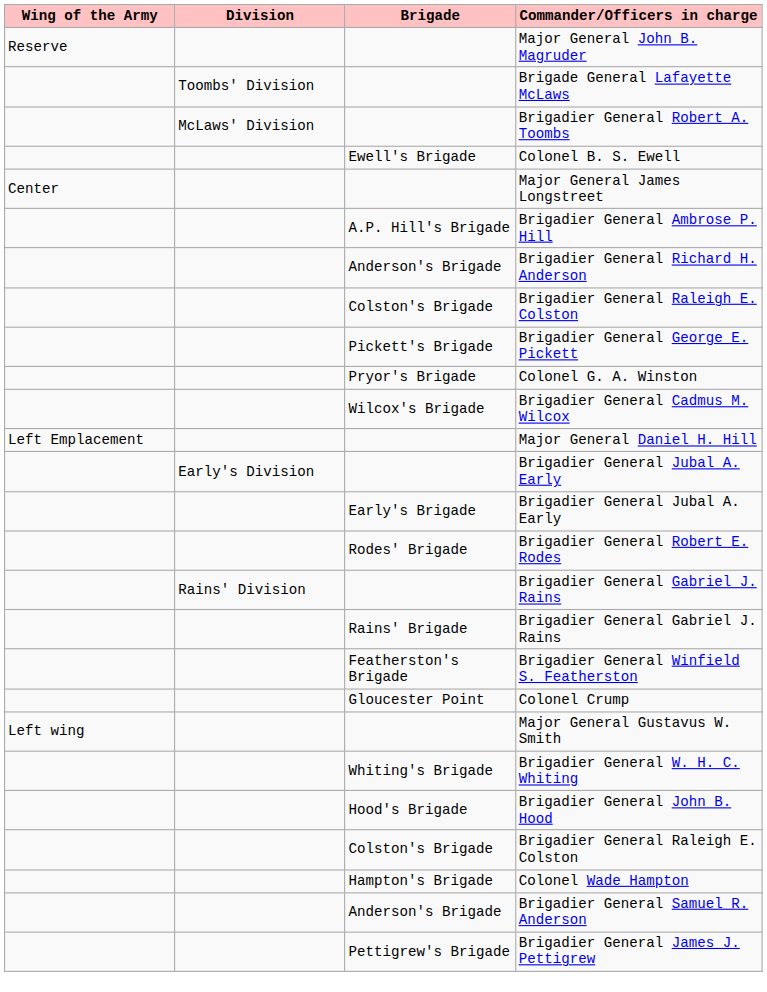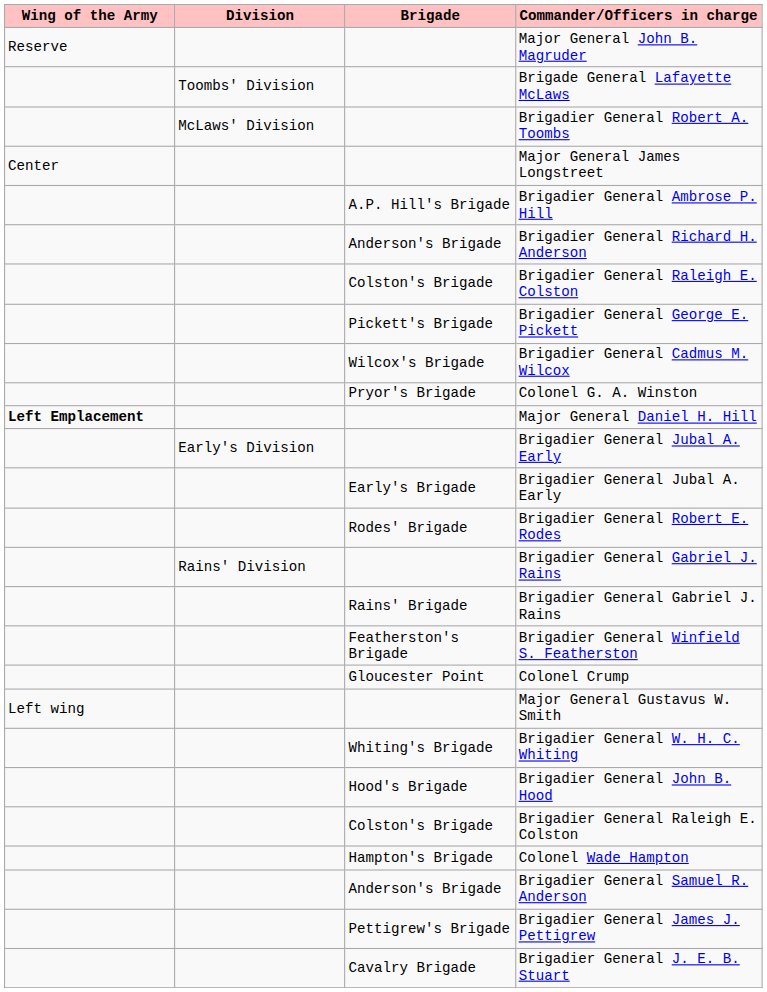- row: Ewell's Brigade | Colonel B. S. Ewell
rows swapped: Brigadier General Cadmus M. Wilcox <-> Colonel G. A. Winston
Major General Daniel H. Hill | Wing of the Army: normal -> bold
+ row: Cavalry Brigade | Brigadier General J. E. B. Stuart
